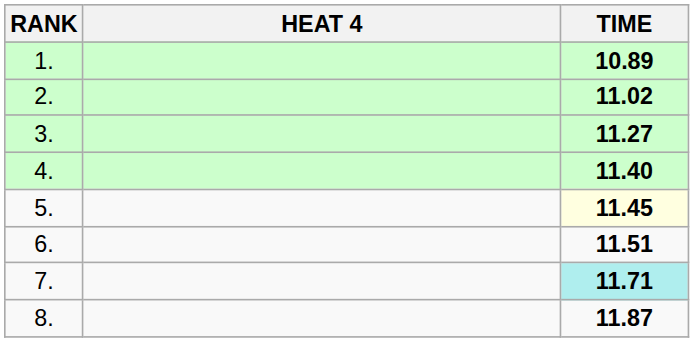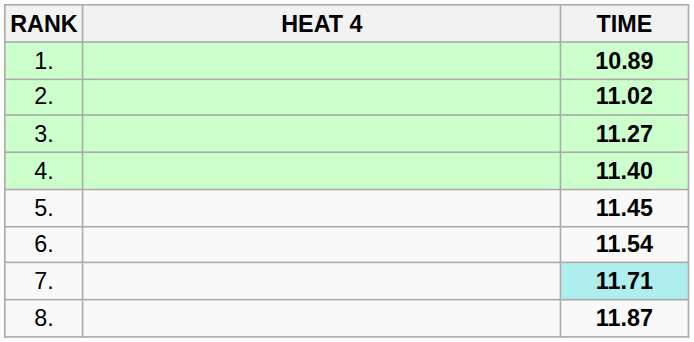5. | TIME: lightyellow background -> no background
6. | TIME: 11.51 -> 11.54
